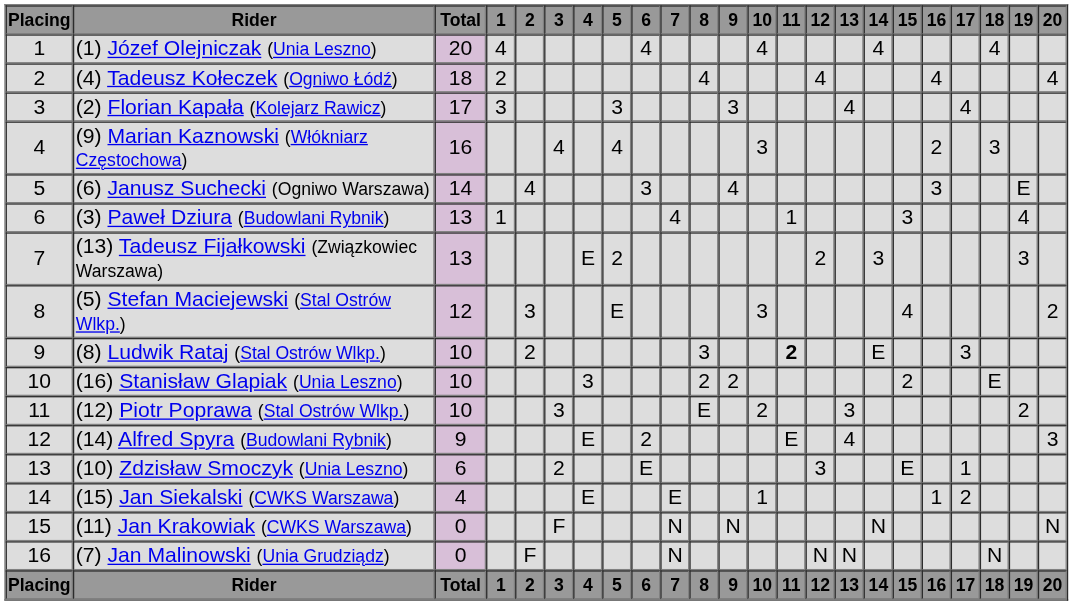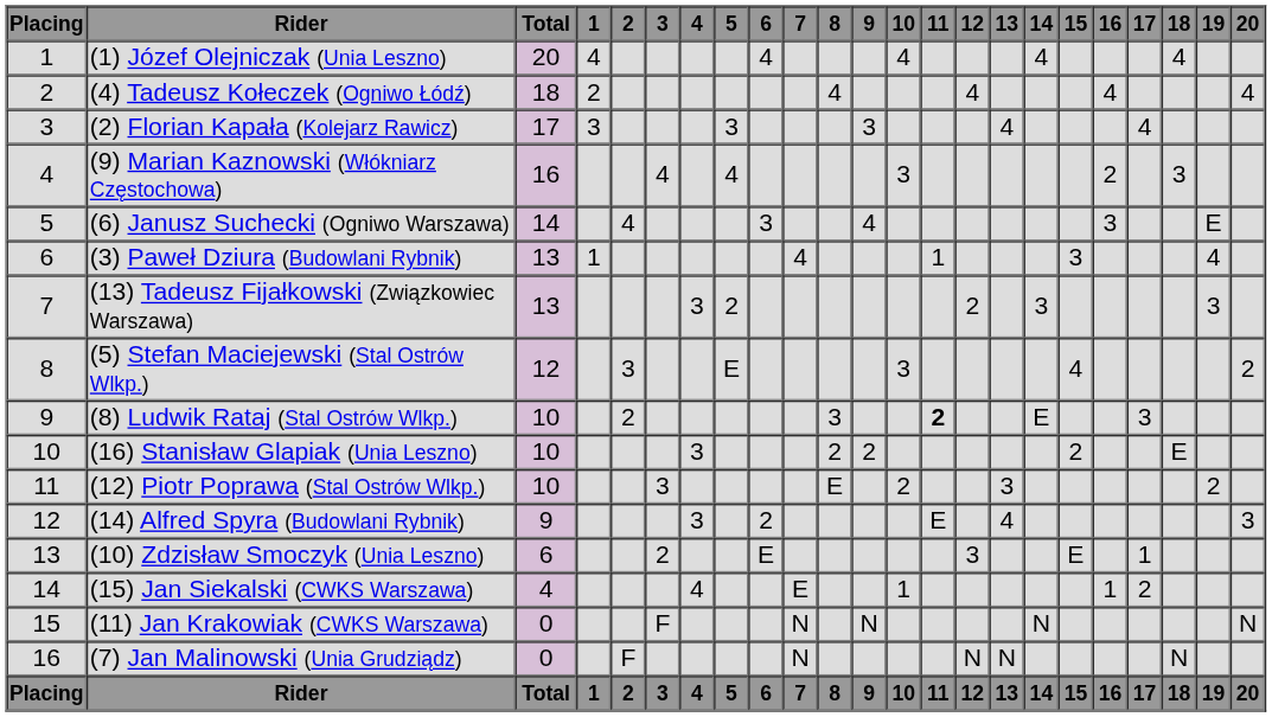(13) Tadeusz Fijałkowski (Związkowiec Warszawa) | column 7: E -> 3
(14) Alfred Spyra (Budowlani Rybnik) | column 7: E -> 3
(15) Jan Siekalski (CWKS Warszawa) | column 7: E -> 4
